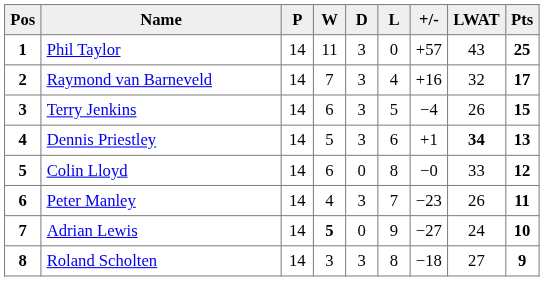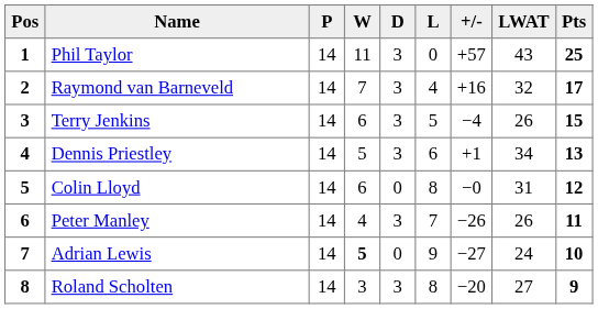Dennis Priestley | LWAT: bold -> normal
Colin Lloyd | LWAT: 33 -> 31
Peter Manley | +/-: −23 -> −26
Roland Scholten | +/-: −18 -> −20
